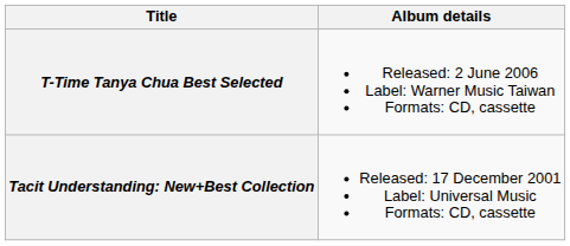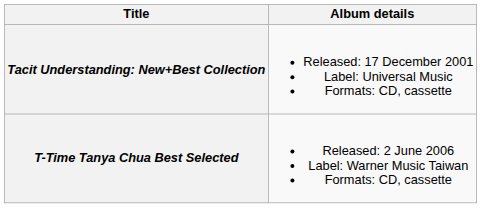rows swapped: Tacit Understanding: New+Best Collection <-> T-Time Tanya Chua Best Selected
